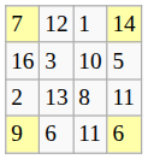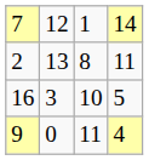rows swapped: 2 <-> 16
9 | column 2: 6 -> 0
9 | column 4: 6 -> 4
